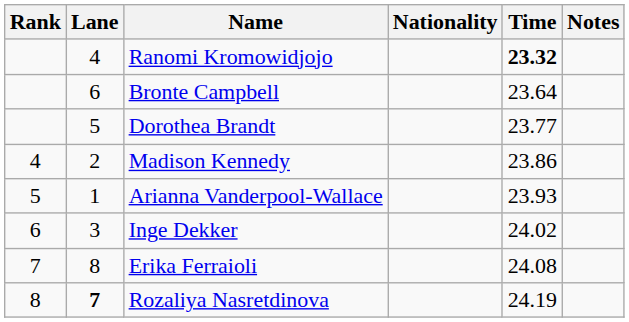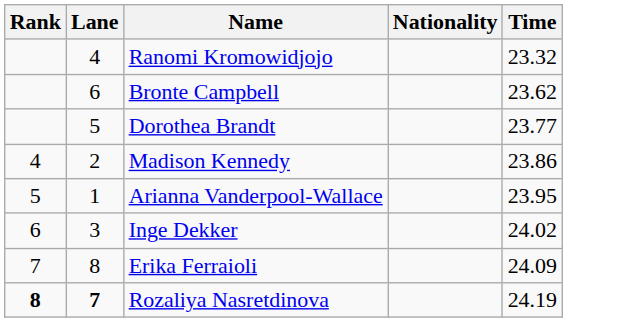- column: Notes
Ranomi Kromowidjojo | Time: bold -> normal
Bronte Campbell | Time: 23.64 -> 23.62
Arianna Vanderpool-Wallace | Time: 23.93 -> 23.95
Erika Ferraioli | Time: 24.08 -> 24.09
Rozaliya Nasretdinova | Rank: normal -> bold
